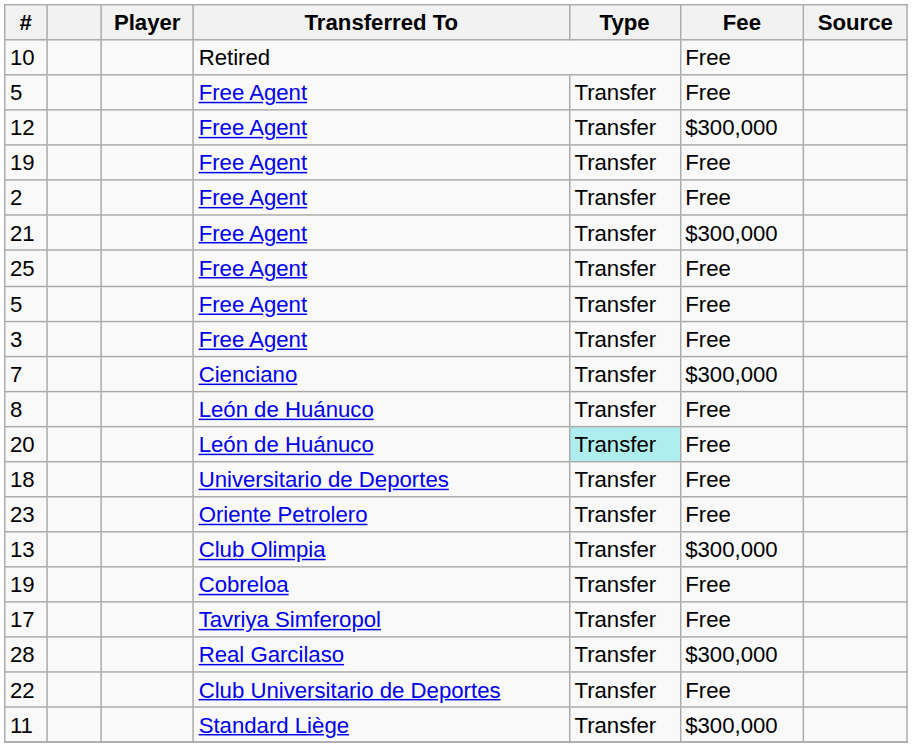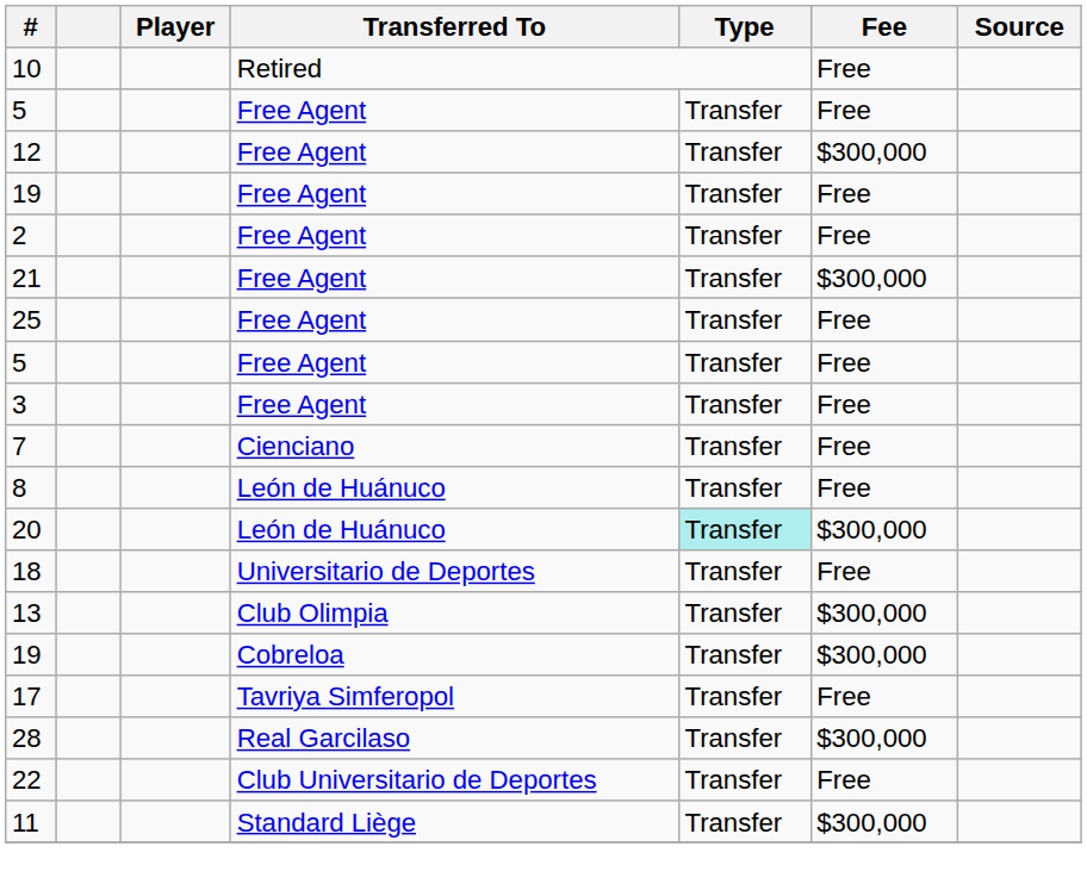7 | Fee: $300,000 -> Free
20 | Fee: Free -> $300,000
- row: 23 | Oriente Petrolero | Transfer | Free
19 / Cobreloa | Fee: Free -> $300,000
